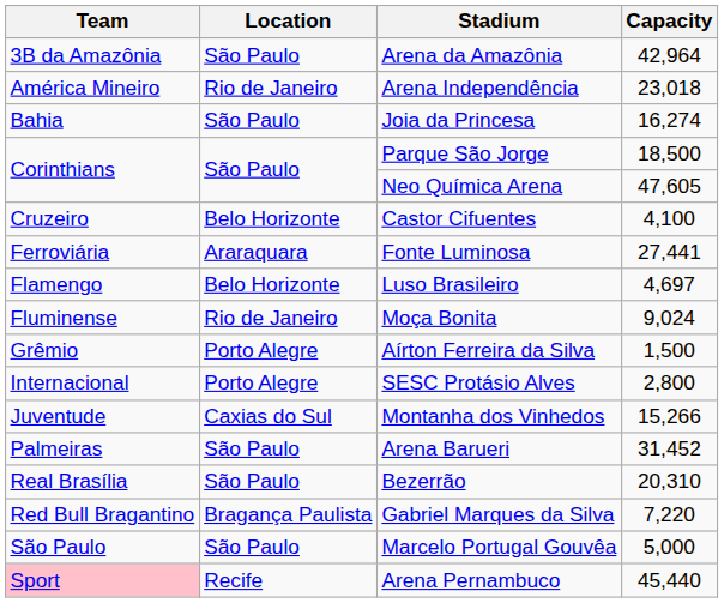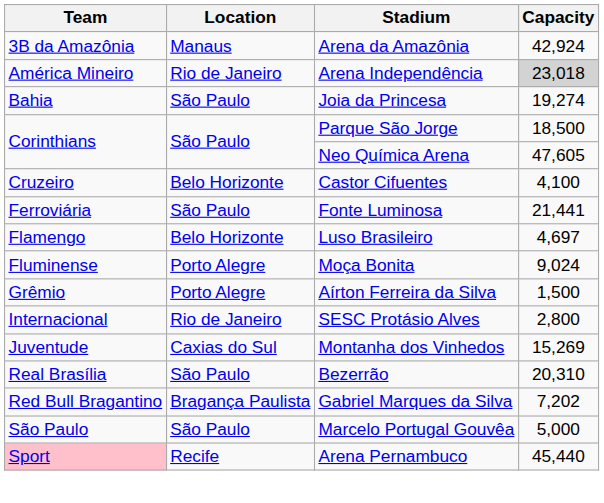Arena da Amazônia | Location: São Paulo -> Manaus
Arena da Amazônia | Capacity: 42,964 -> 42,924
Arena Independência | Capacity: no background -> lightgrey background
Joia da Princesa | Capacity: 16,274 -> 19,274
Fonte Luminosa | Location: Araraquara -> São Paulo
Fonte Luminosa | Capacity: 27,441 -> 21,441
Moça Bonita | Location: Rio de Janeiro -> Porto Alegre
SESC Protásio Alves | Location: Porto Alegre -> Rio de Janeiro
Montanha dos Vinhedos | Capacity: 15,266 -> 15,269
- row: Palmeiras | São Paulo | Arena Barueri | 31,452
Gabriel Marques da Silva | Capacity: 7,220 -> 7,202
